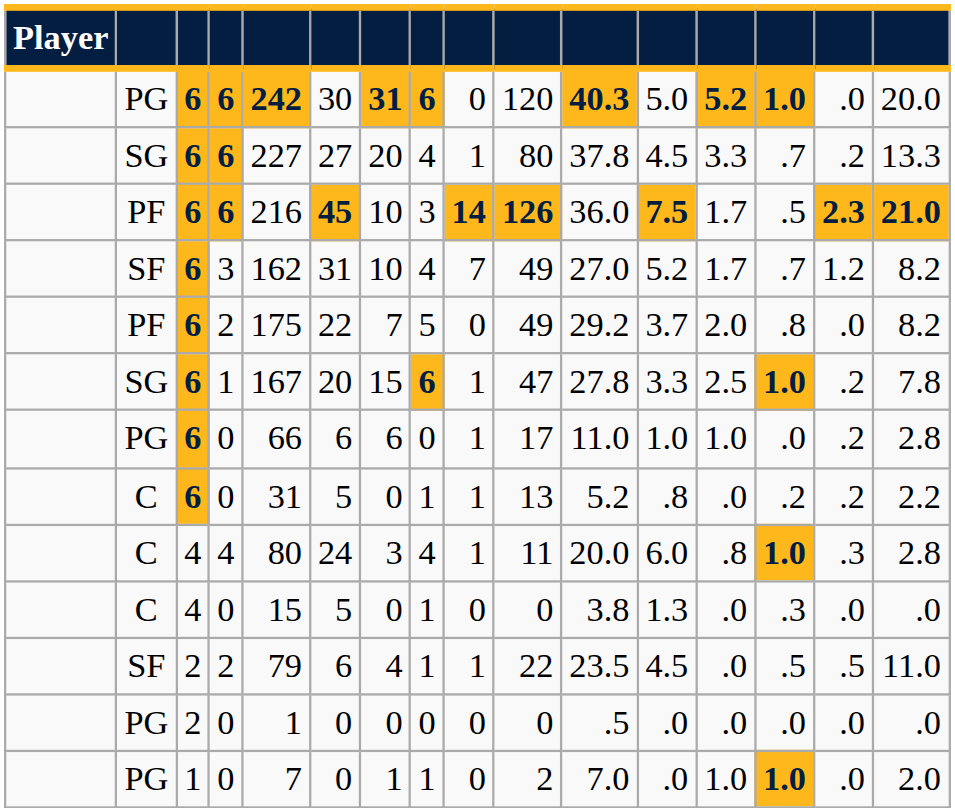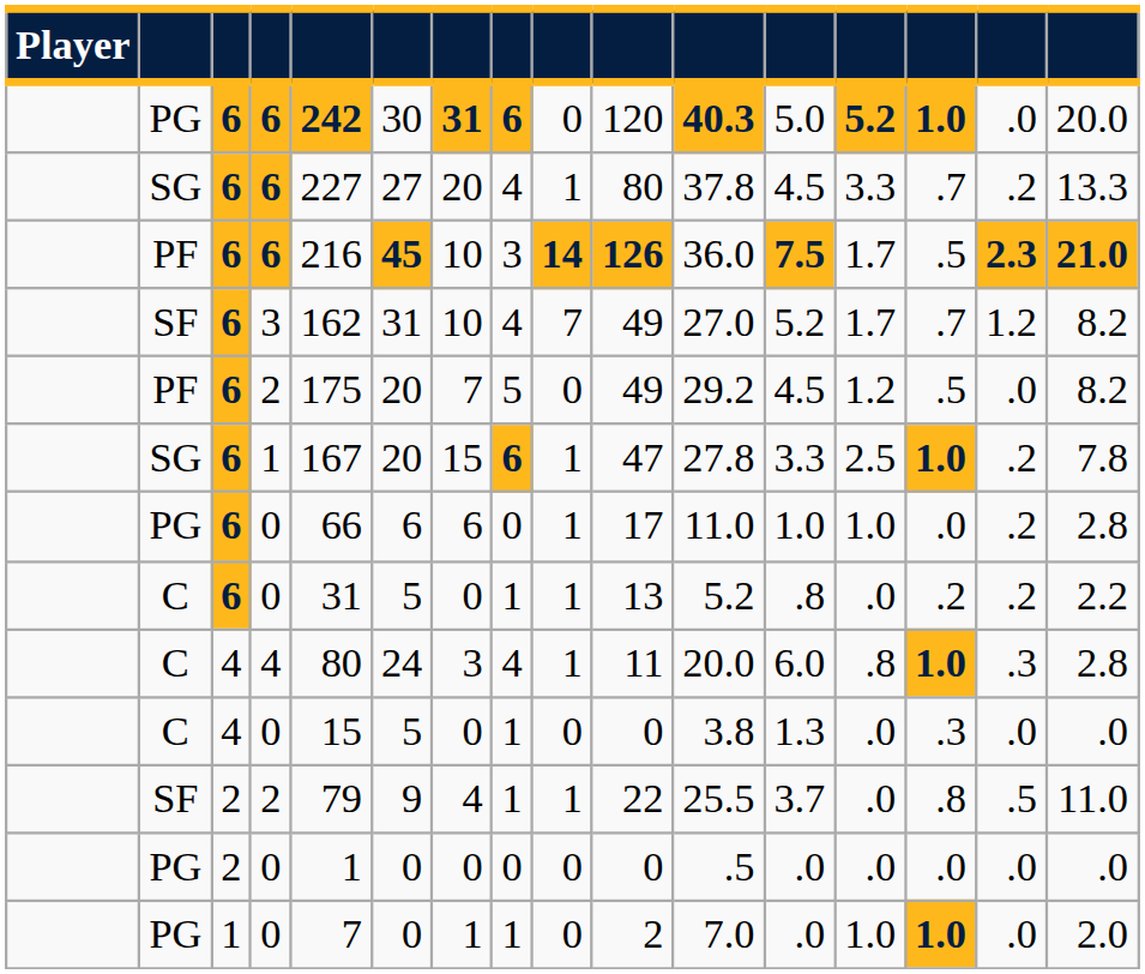PF / 2 | column 6: 22 -> 20
PF / 2 | column 12: 3.7 -> 4.5
PF / 2 | column 13: 2.0 -> 1.2
PF / 2 | column 14: .8 -> .5
SF / 2 | column 6: 6 -> 9
SF / 2 | column 11: 23.5 -> 25.5
SF / 2 | column 12: 4.5 -> 3.7
SF / 2 | column 14: .5 -> .8
